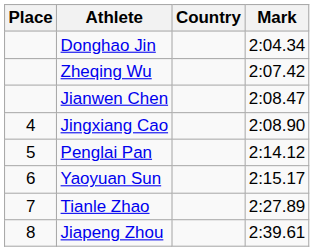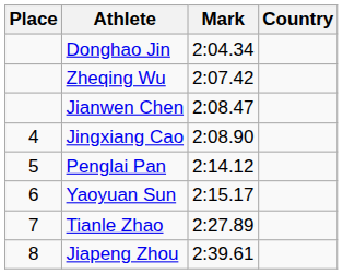columns swapped: Country <-> Mark
